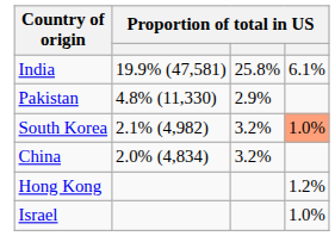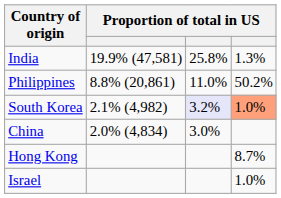India | column 4: 6.1% -> 1.3%
+ row: Philippines | 8.8% (20,861) | 11.0% | 50.2%
- row: Pakistan | 4.8% (11,330) | 2.9%
South Korea | column 3: no background -> lavender background
China | column 3: 3.2% -> 3.0%
Hong Kong | column 4: 1.2% -> 8.7%
